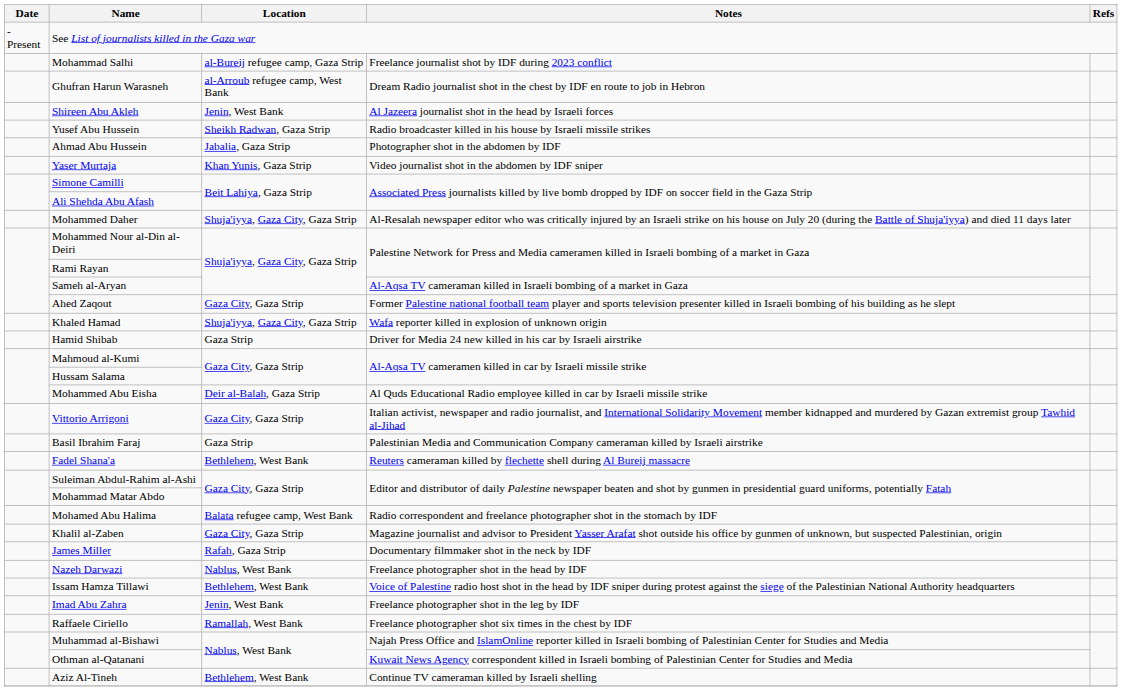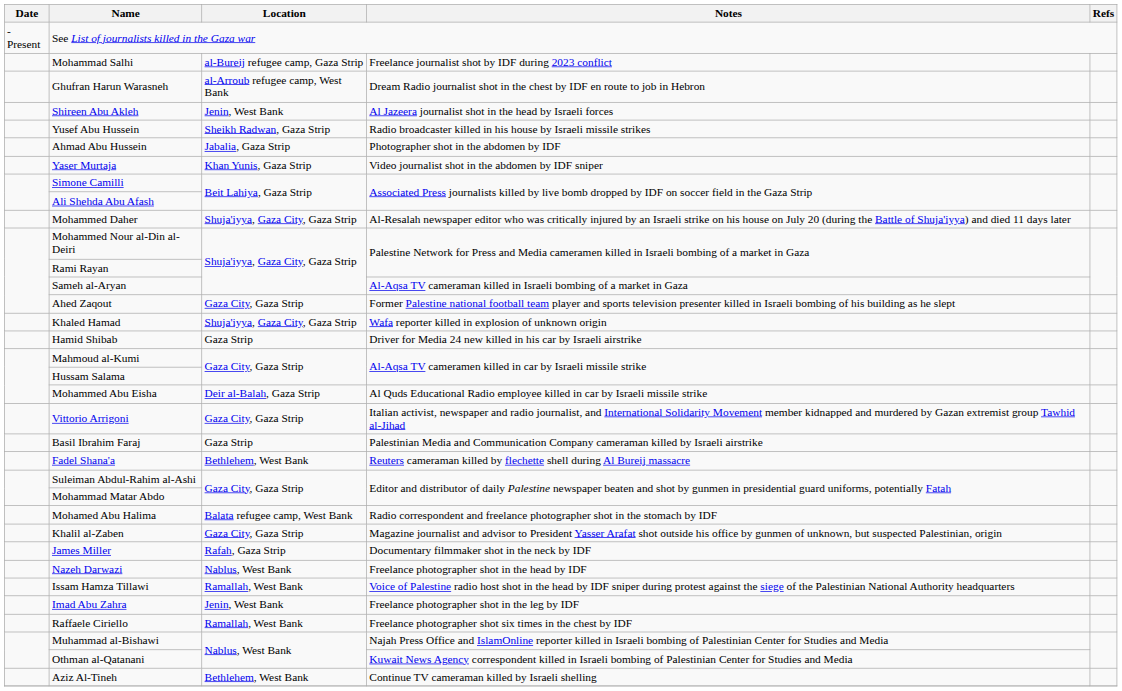Issam Hamza Tillawi | Location: Bethlehem, West Bank -> Ramallah, West Bank
